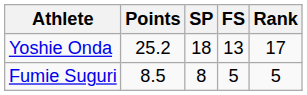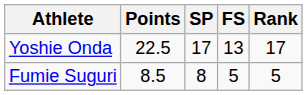Yoshie Onda | Points: 25.2 -> 22.5
Yoshie Onda | SP: 18 -> 17
